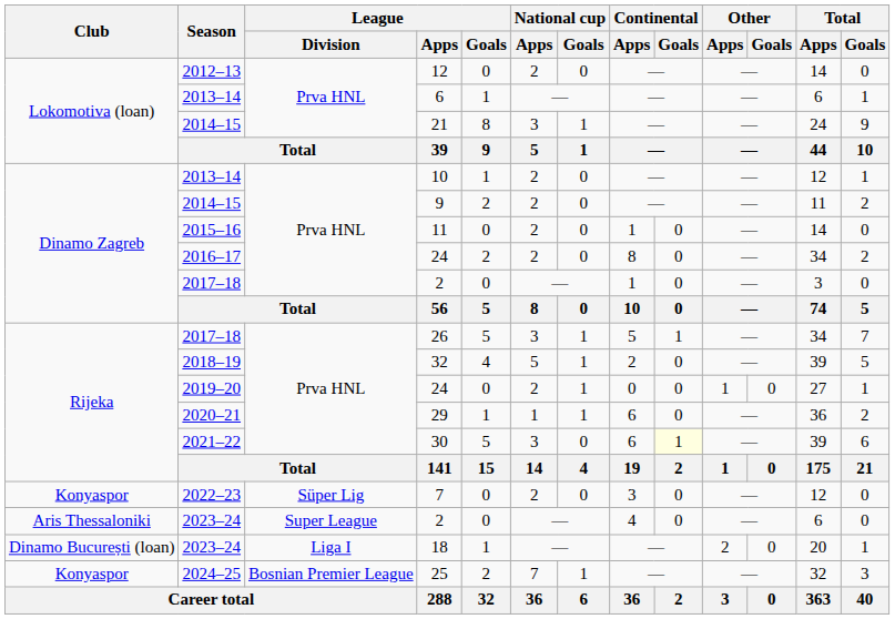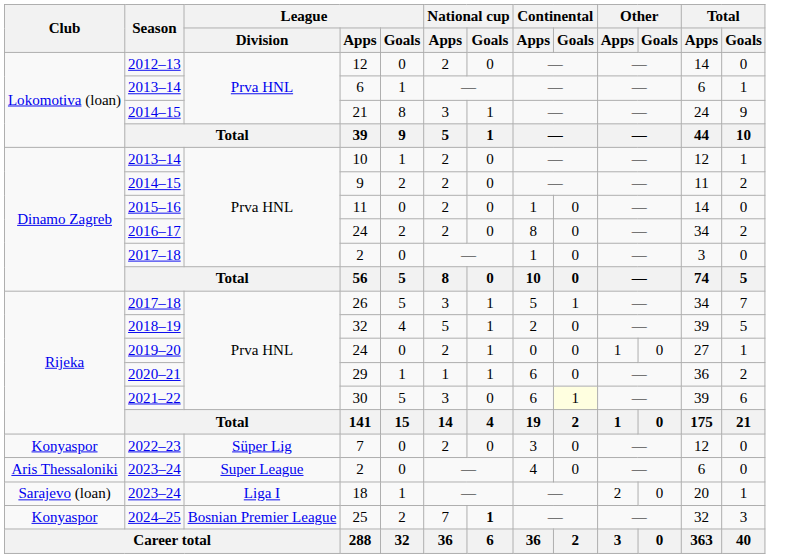18 | Club: Dinamo București (loan) -> Sarajevo (loan)
25 | National cup / Goals: normal -> bold
